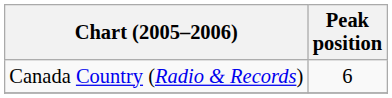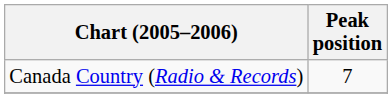Canada Country (Radio & Records) | Peak position: 6 -> 7
